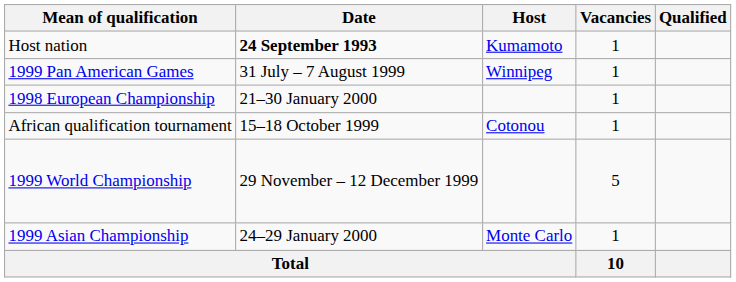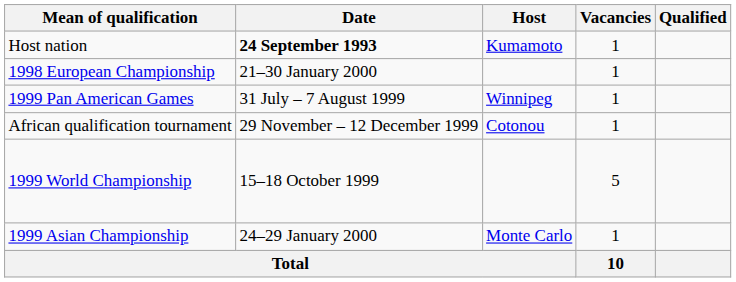rows swapped: 1998 European Championship <-> 1999 Pan American Games
African qualification tournament | Date: 15–18 October 1999 -> 29 November – 12 December 1999
1999 World Championship | Date: 29 November – 12 December 1999 -> 15–18 October 1999
